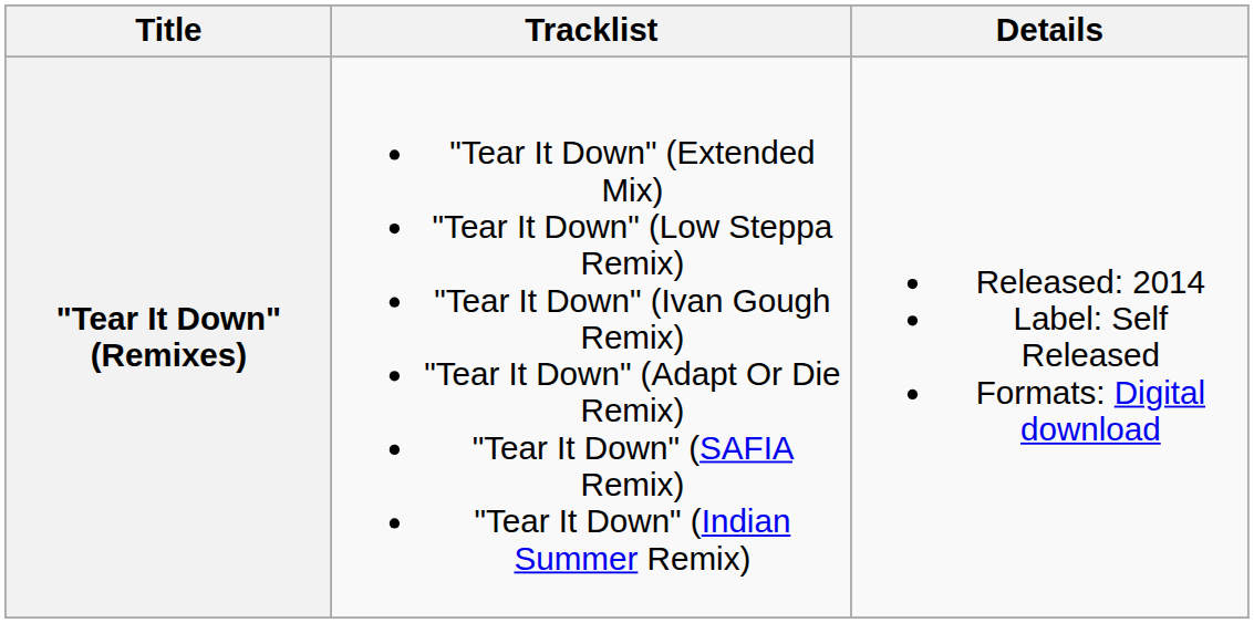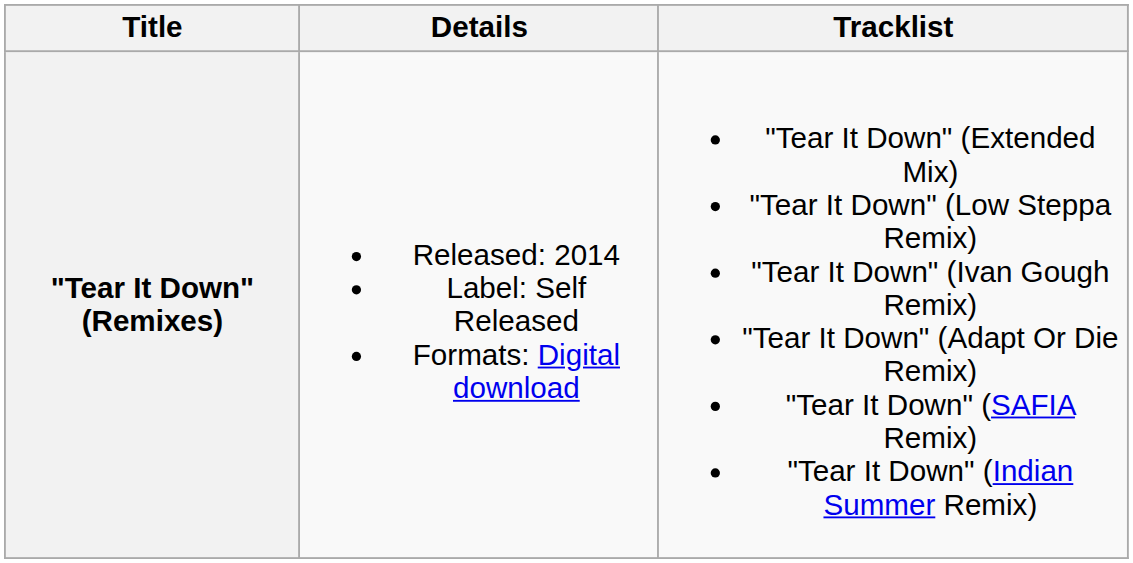columns swapped: Details <-> Tracklist
